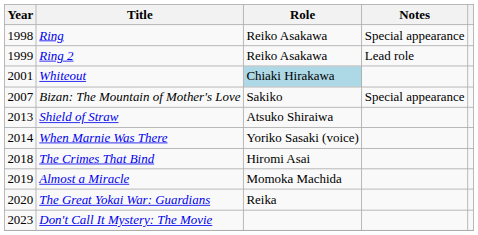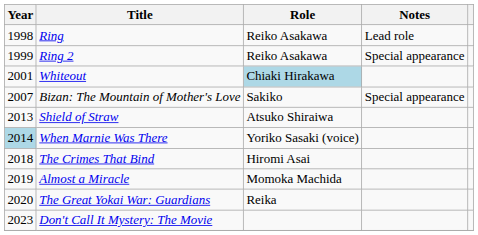Ring | Notes: Special appearance -> Lead role
Ring 2 | Notes: Lead role -> Special appearance
When Marnie Was There | Year: no background -> lightblue background
